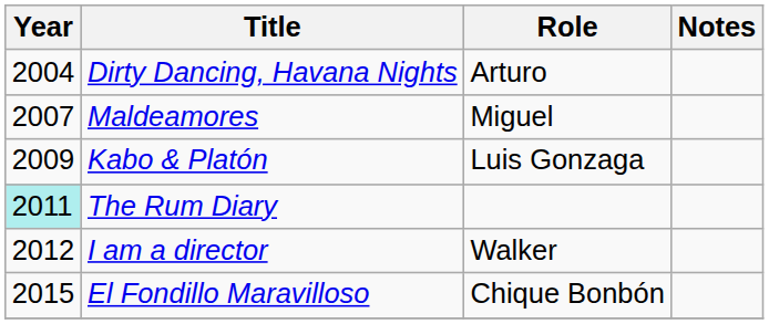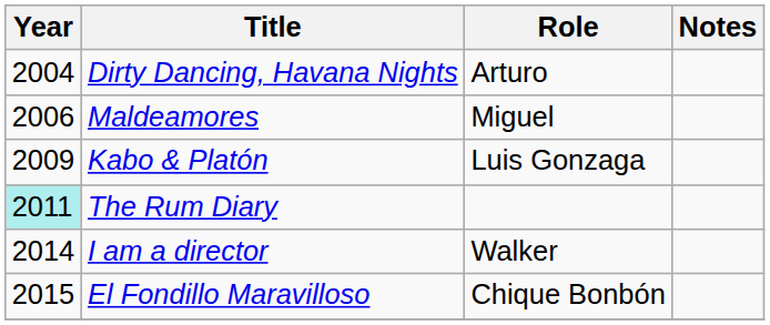Maldeamores | Year: 2007 -> 2006
I am a director | Year: 2012 -> 2014
